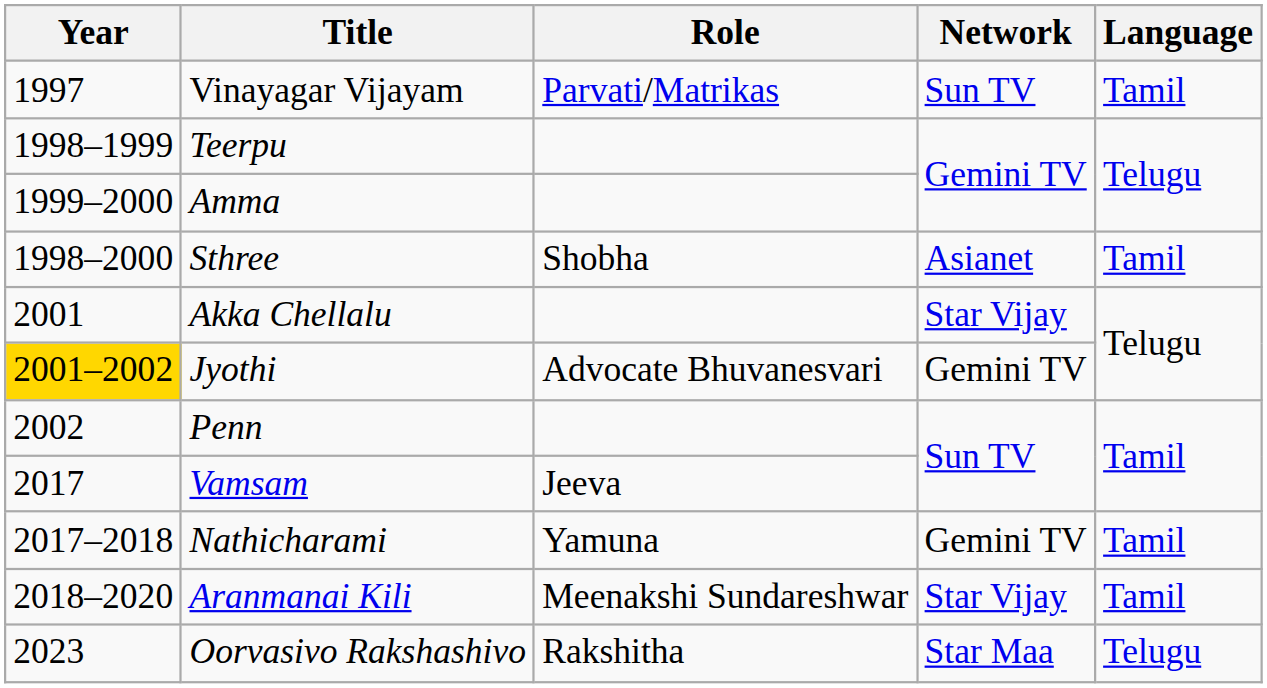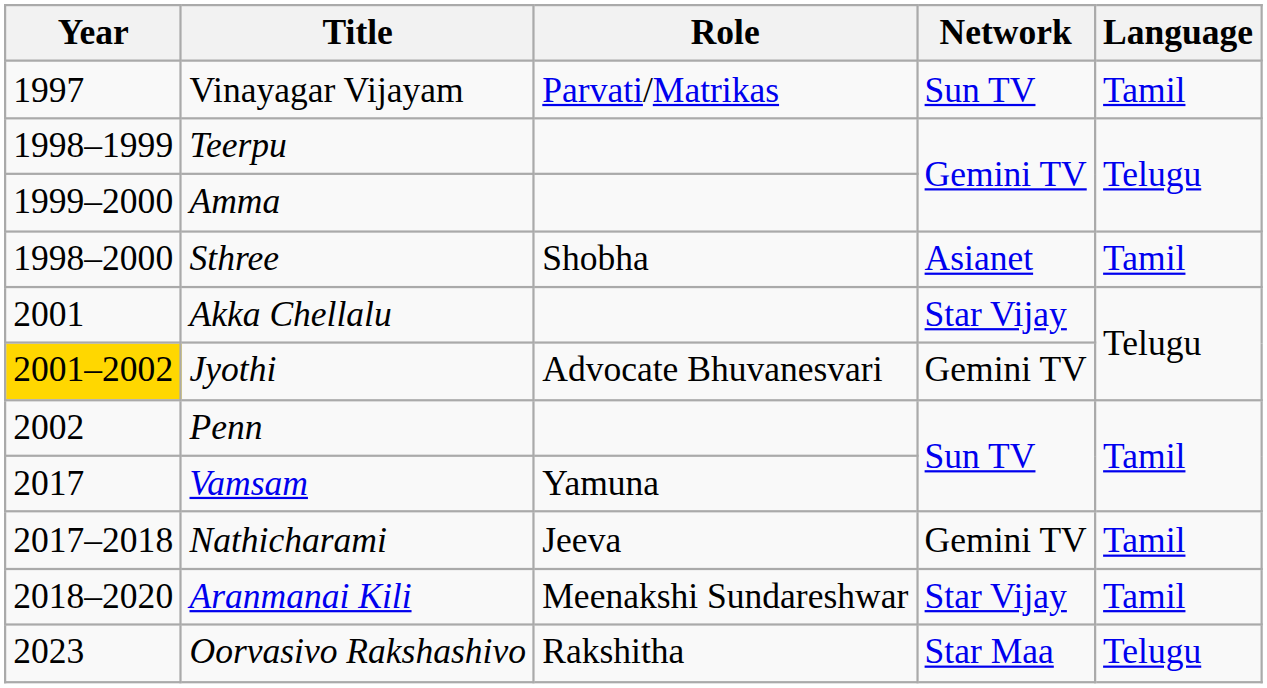Vamsam | Role: Jeeva -> Yamuna
Nathicharami | Role: Yamuna -> Jeeva
